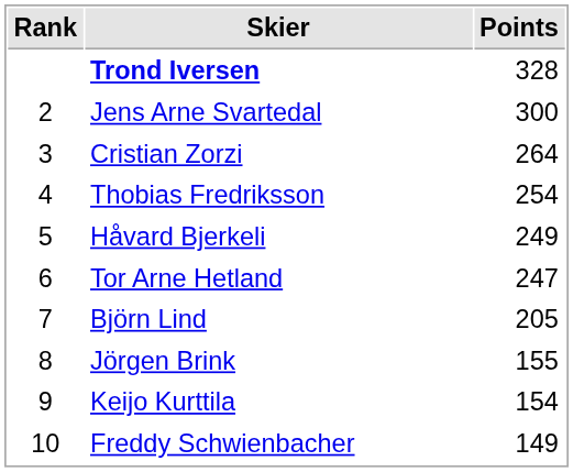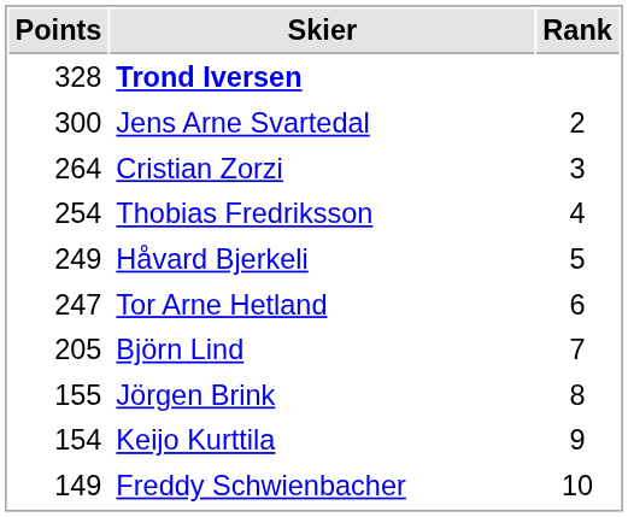columns swapped: Rank <-> Points
